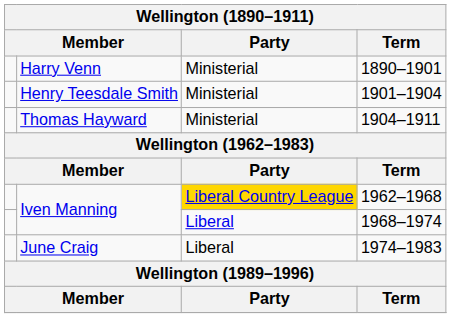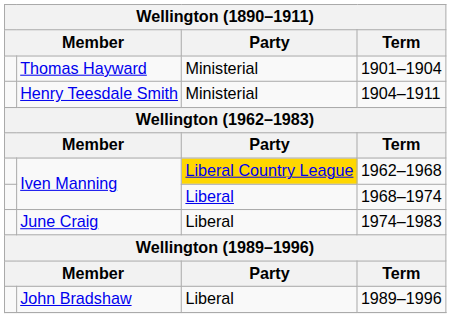- row: Harry Venn | Ministerial | 1890–1901
1901–1904 | column 2: Henry Teesdale Smith -> Thomas Hayward
1904–1911 | column 2: Thomas Hayward -> Henry Teesdale Smith
+ row: John Bradshaw | Liberal | 1989–1996
